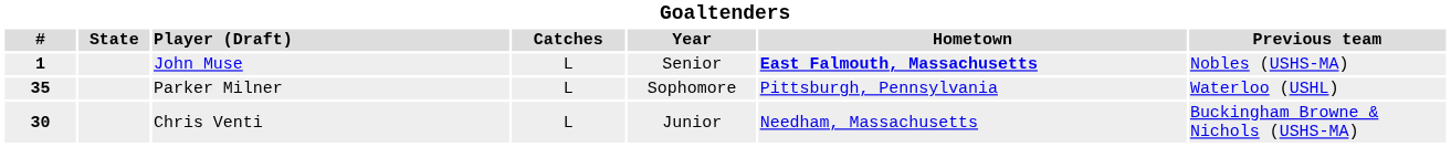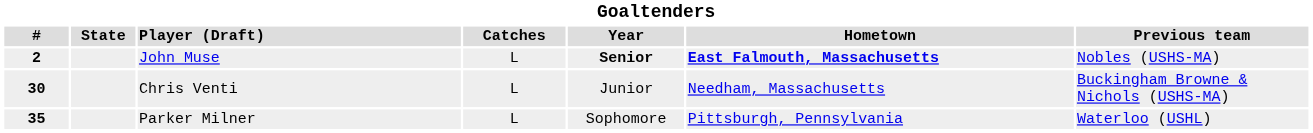John Muse | #: 1 -> 2
John Muse | Year: normal -> bold
rows swapped: Chris Venti <-> Parker Milner
